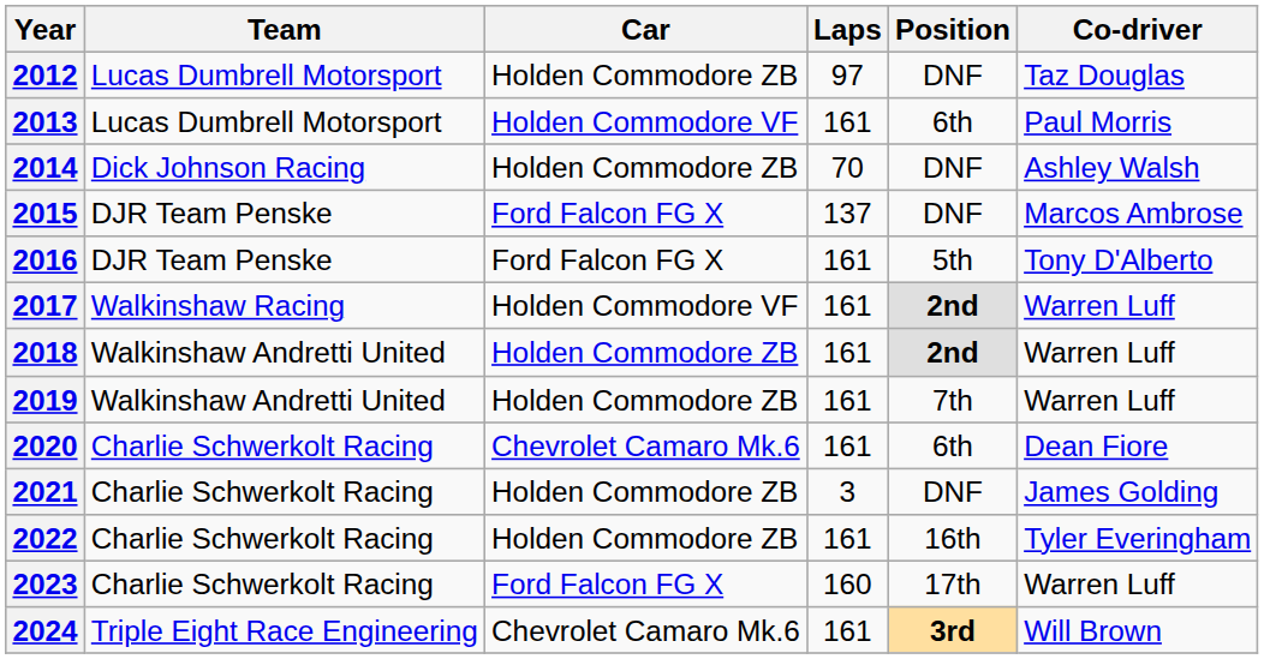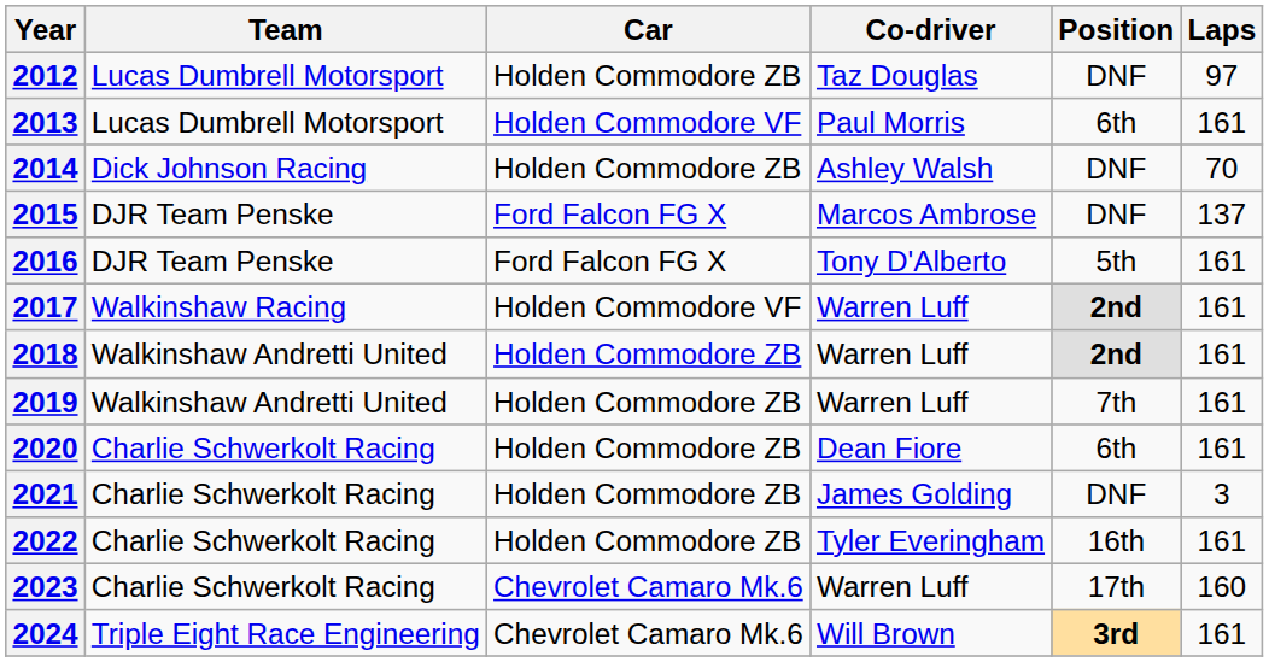columns swapped: Co-driver <-> Laps
2020 | Car: Chevrolet Camaro Mk.6 -> Holden Commodore ZB
2023 | Car: Ford Falcon FG X -> Chevrolet Camaro Mk.6
